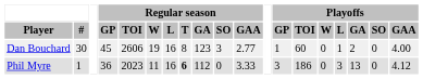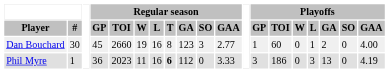Dan Bouchard | Regular season / TOI: 2606 -> 2660
Phil Myre | Playoffs / GAA: 4.12 -> 4.19
